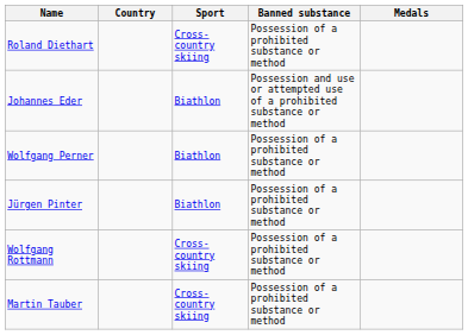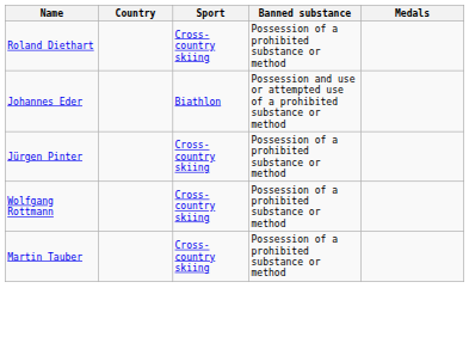- row: Wolfgang Perner | Biathlon | Possession of a prohibited substance or method
Jürgen Pinter | Sport: Biathlon -> Cross-country skiing
